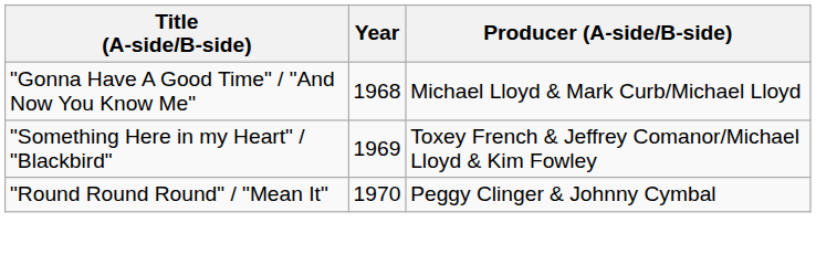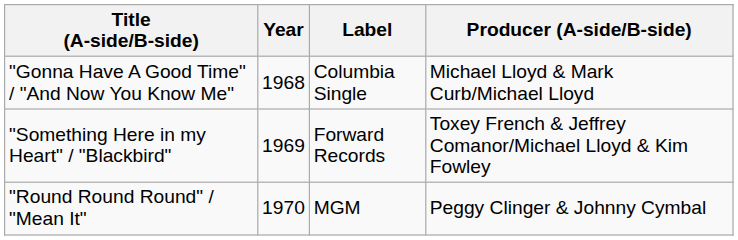+ column: Label | Columbia Single | Forward Records | MGM
